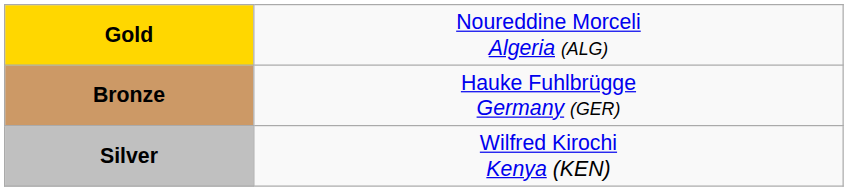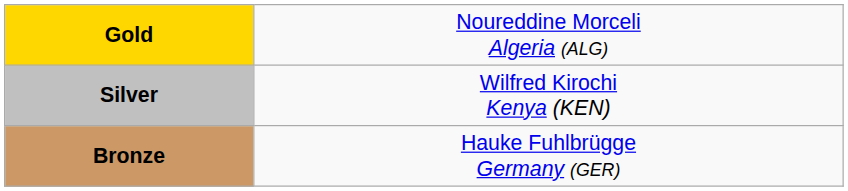rows swapped: Silver <-> Bronze
